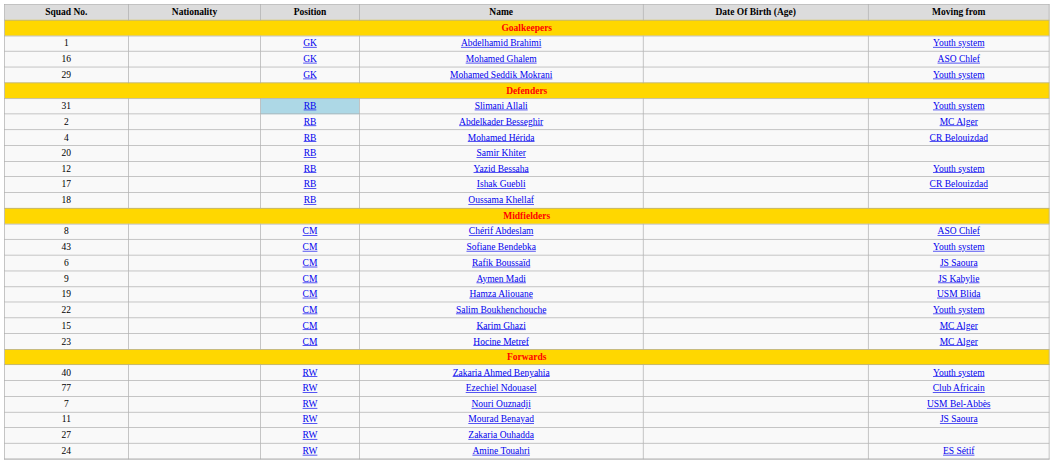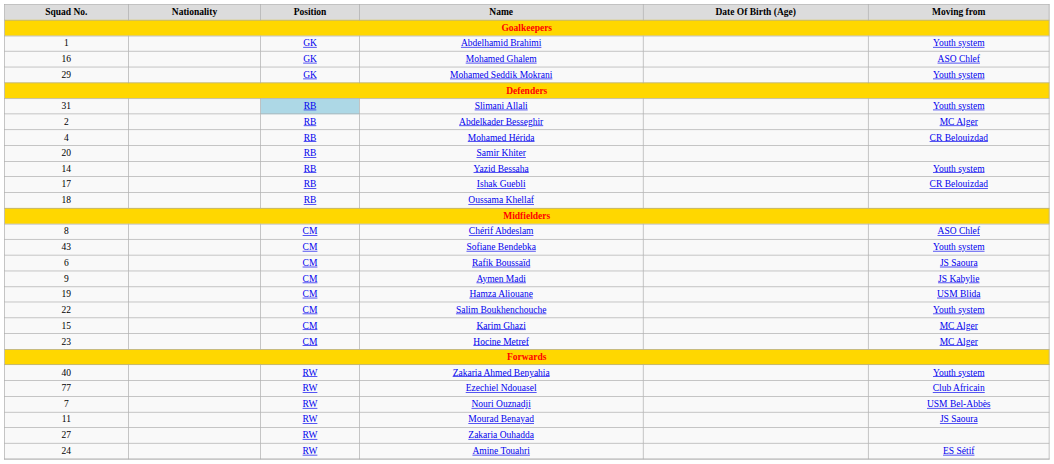Yazid Bessaha | Squad No.: 12 -> 14
